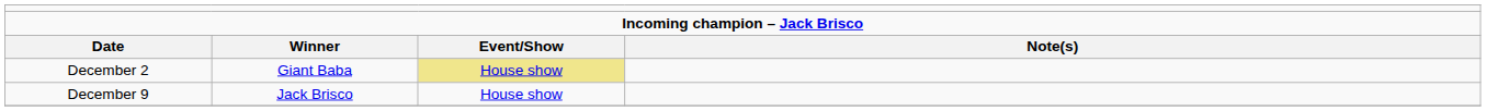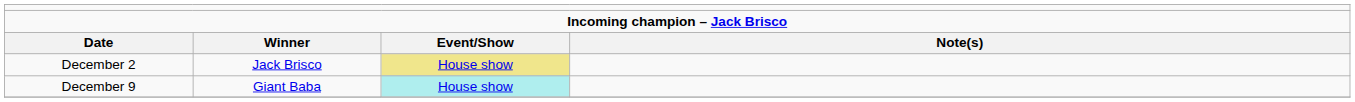December 2 | column 2: Giant Baba -> Jack Brisco
December 9 | column 2: Jack Brisco -> Giant Baba
December 9 | column 3: no background -> paleturquoise background
